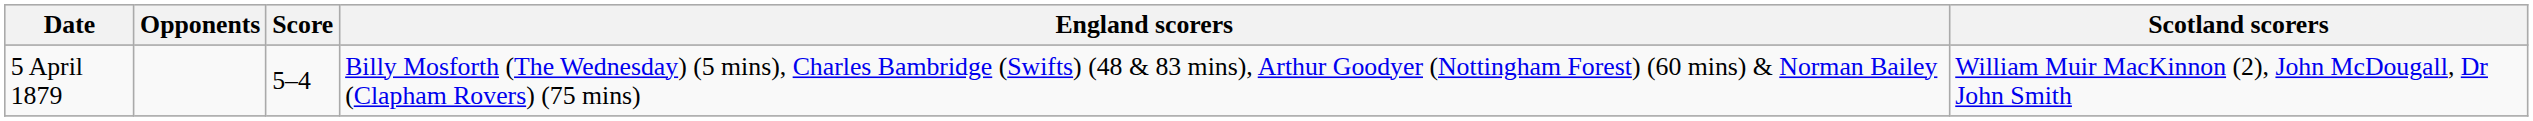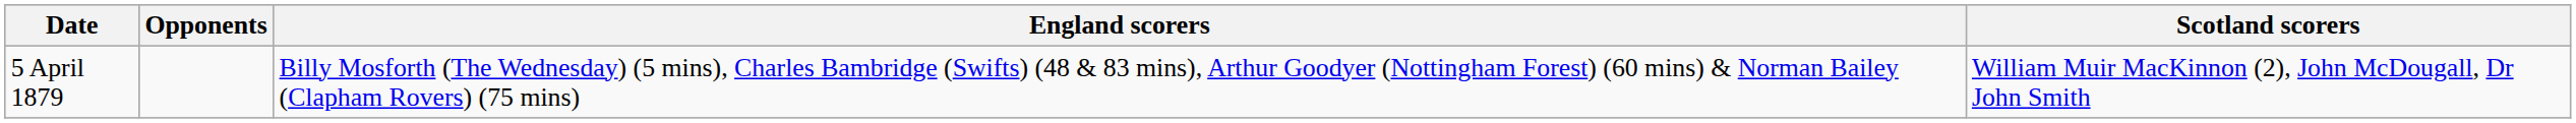- column: Score | 5–4
